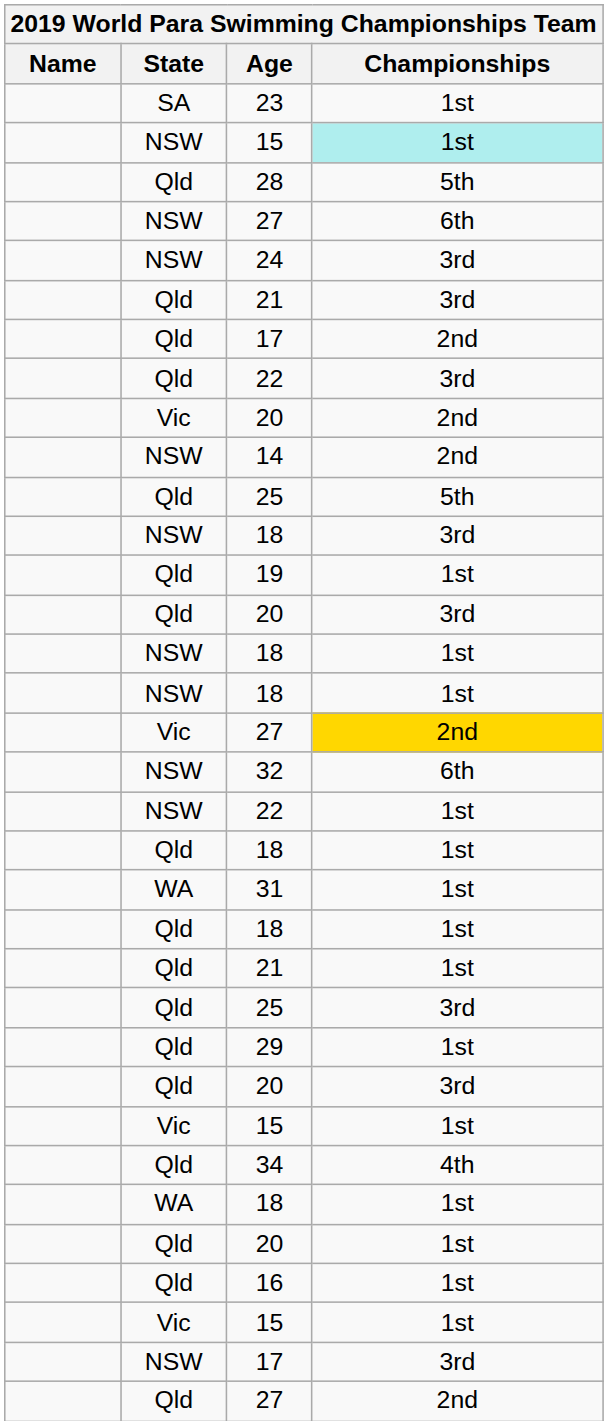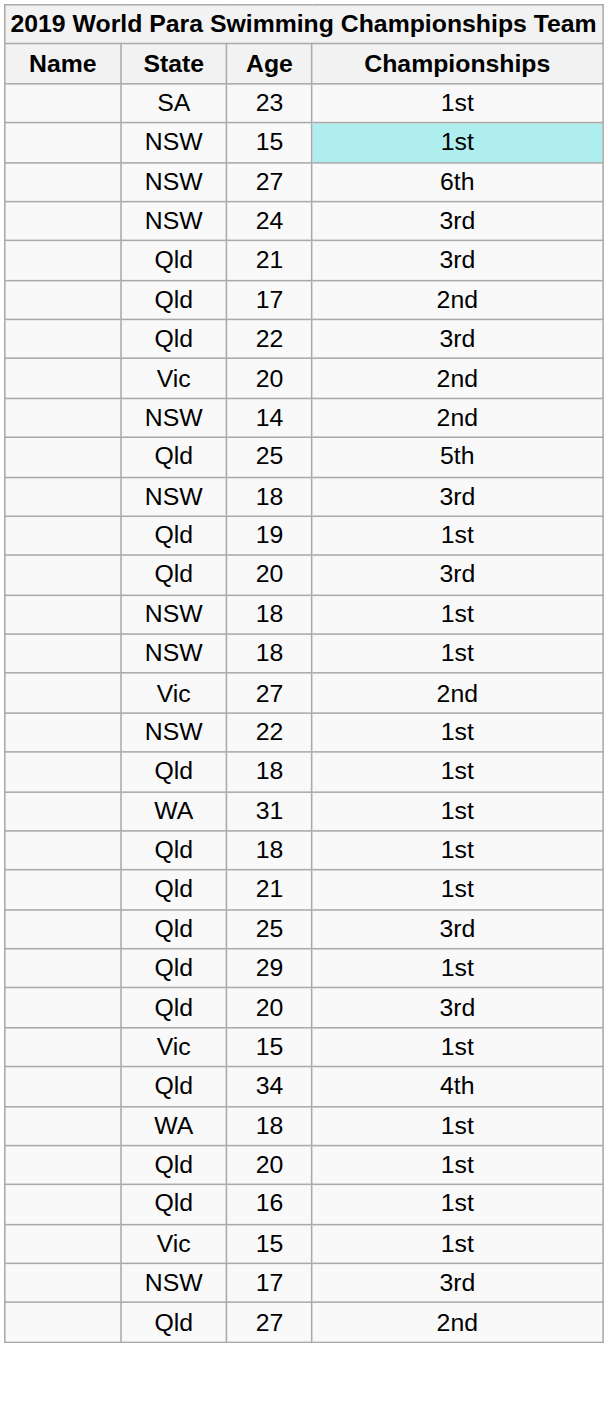- row: Qld | 28 | 5th
Vic / 27 | Championships: gold background -> no background
- row: NSW | 32 | 6th
